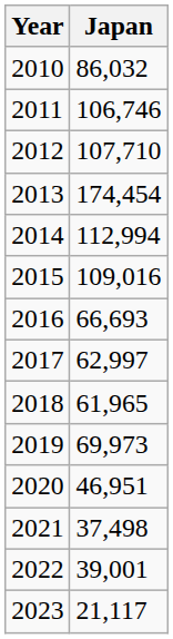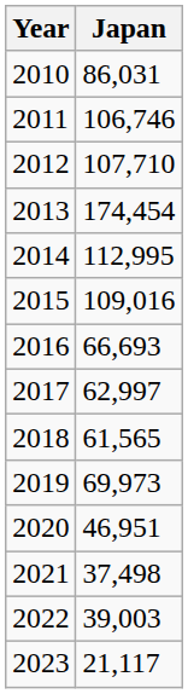2010 | Japan: 86,032 -> 86,031
2014 | Japan: 112,994 -> 112,995
2018 | Japan: 61,965 -> 61,565
2022 | Japan: 39,001 -> 39,003
